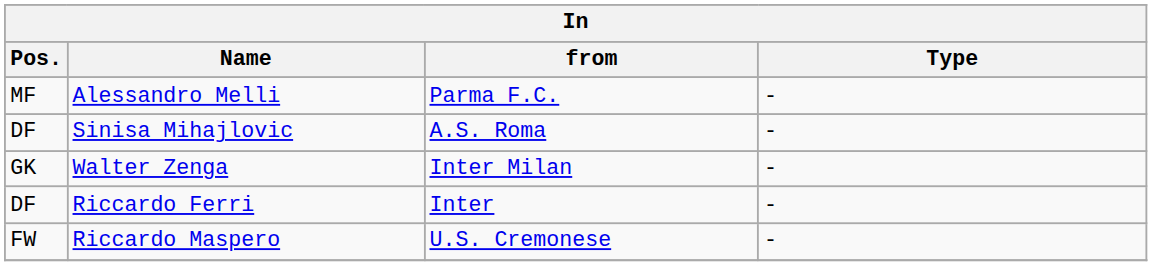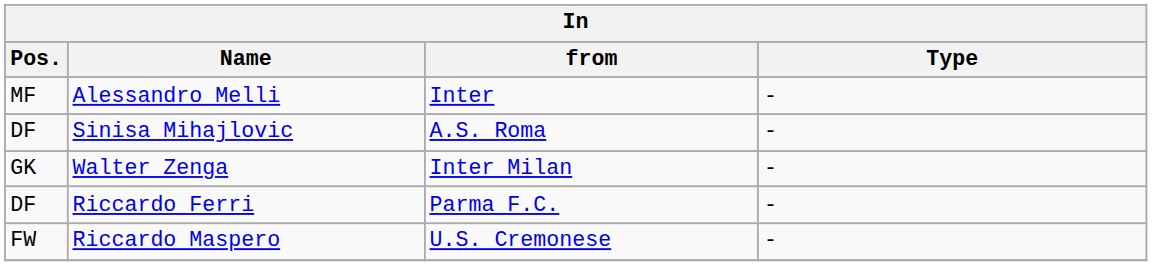Alessandro Melli | from: Parma F.C. -> Inter
Riccardo Ferri | from: Inter -> Parma F.C.
